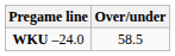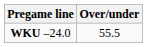WKU –24.0 | Over/under: 58.5 -> 55.5
